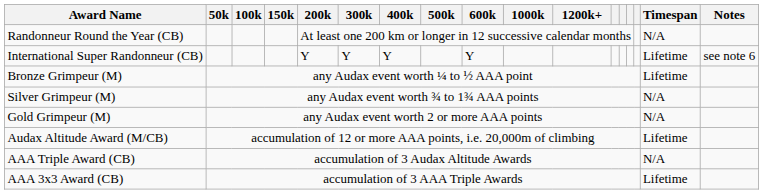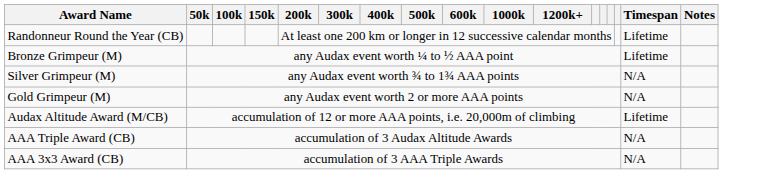Randonneur Round the Year (CB) | Timespan: N/A -> Lifetime
- row: International Super Randonneur (CB) | Y | Y | Y | Y | Lifetime | see note 6
AAA 3x3 Award (CB) | Timespan: Lifetime -> N/A
